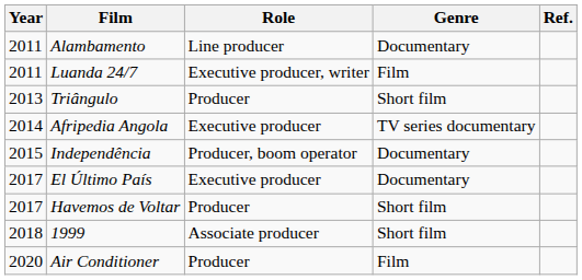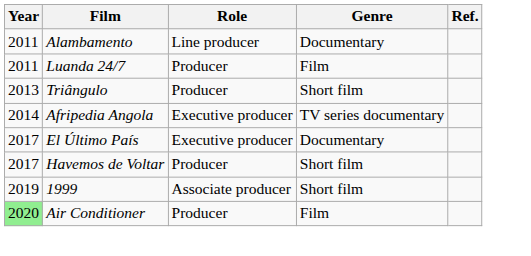Luanda 24/7 | Role: Executive producer, writer -> Producer
- row: 2015 | Independência | Producer, boom operator | Documentary
1999 | Year: 2018 -> 2019
Air Conditioner | Year: no background -> lightgreen background
